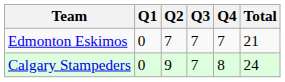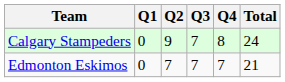rows swapped: Edmonton Eskimos <-> Calgary Stampeders
